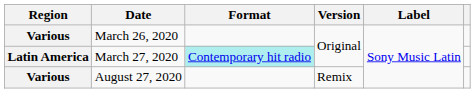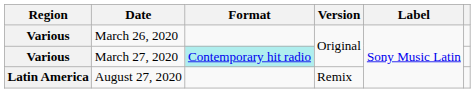March 27, 2020 | Region: Latin America -> Various
August 27, 2020 | Region: Various -> Latin America
